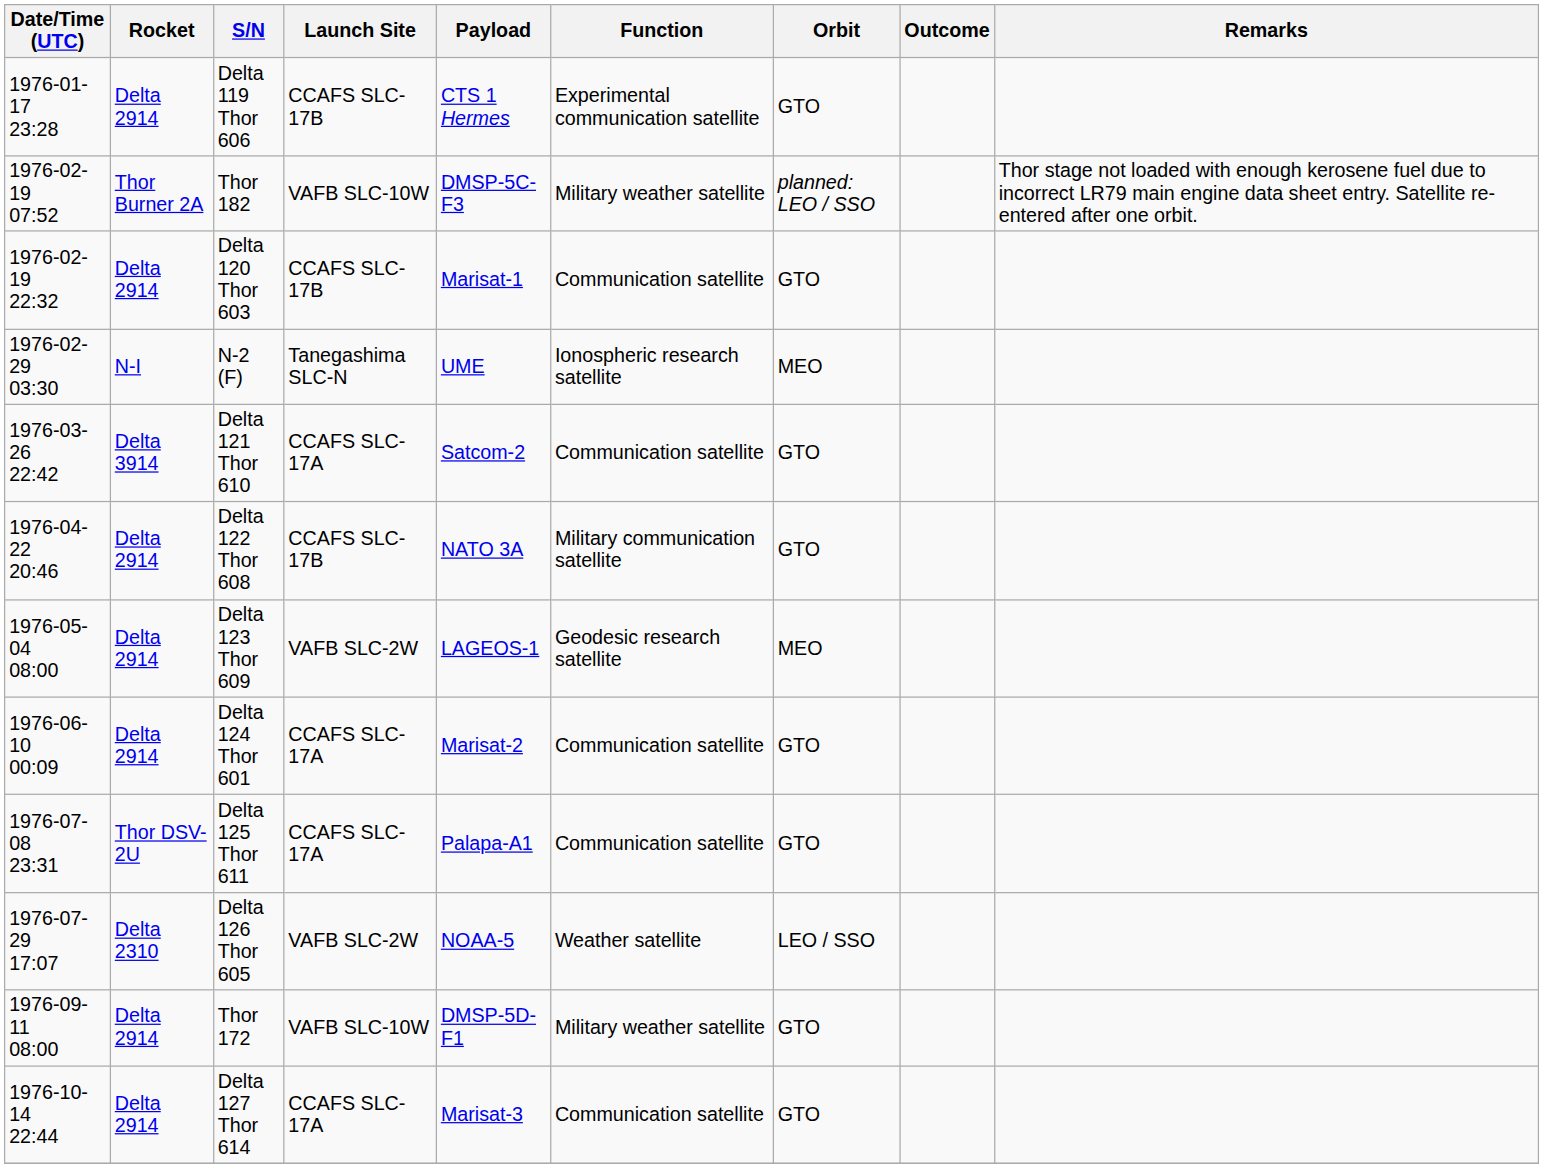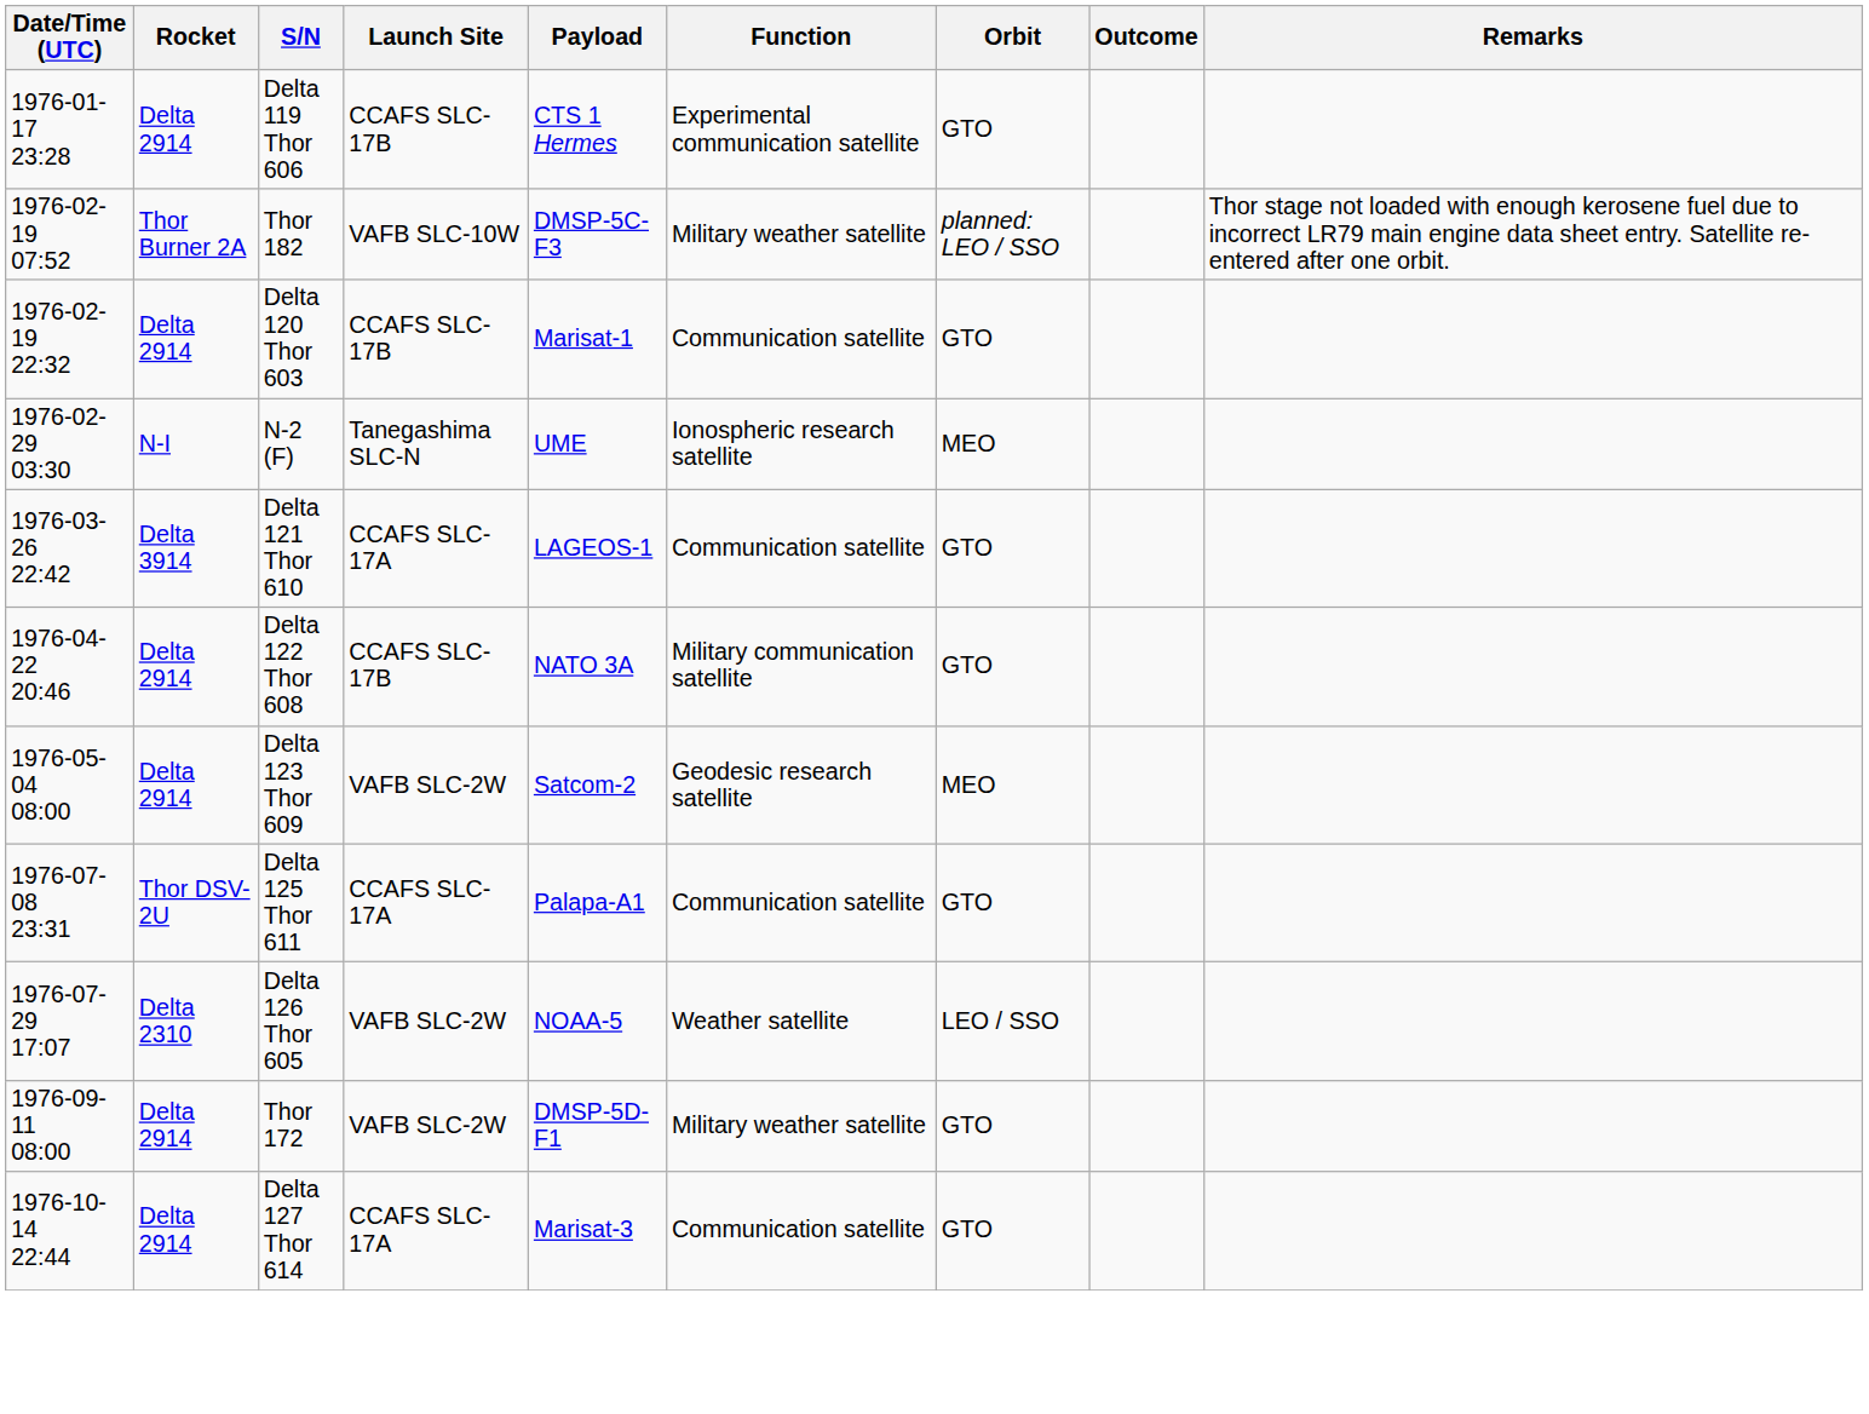Delta 121 Thor 610 | Payload: Satcom-2 -> LAGEOS-1
Delta 123 Thor 609 | Payload: LAGEOS-1 -> Satcom-2
- row: 1976-06-10 00:09 | Delta 2914 | Delta 124 Thor 601 | CCAFS SLC-17A | Marisat-2 | Communication satellite | GTO
Thor 172 | Launch Site: VAFB SLC-10W -> VAFB SLC-2W
